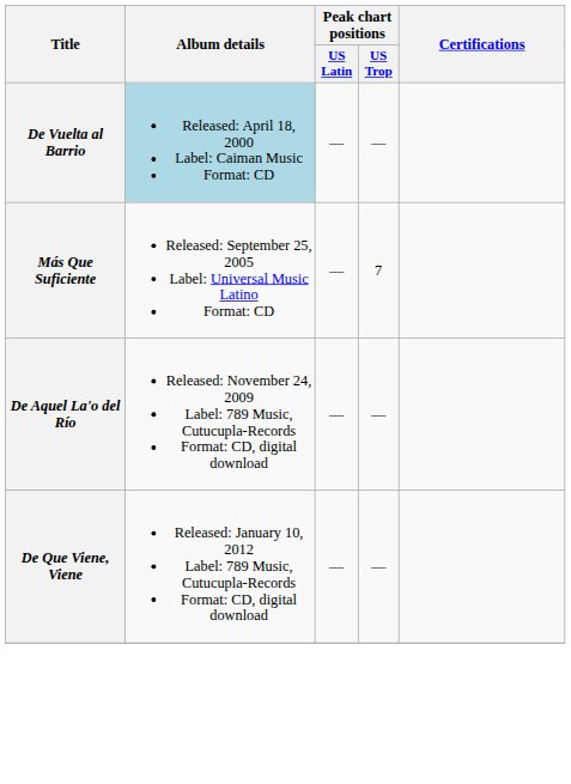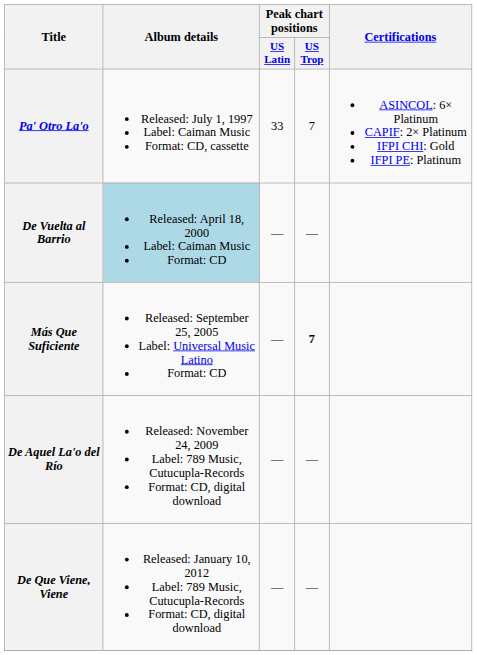+ row: Pa' Otro La'o | Released: July 1, 1997 Label: Caiman Music Format: CD, cassette | 33 | 7 | ASINCOL: 6× Platinum CAPIF: 2× Platinum IFPI CHI: Gold IFPI PE: Platinum
Más Que Suficiente | Peak chart positions / US Trop: normal -> bold
